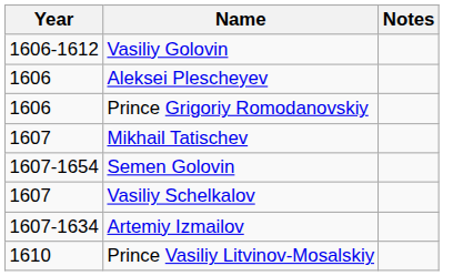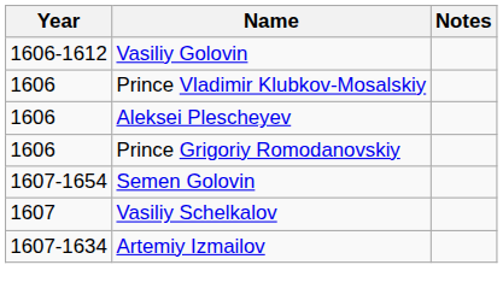+ row: 1606 | Prince Vladimir Klubkov-Mosalskiy
- row: 1607 | Mikhail Tatischev
- row: 1610 | Prince Vasiliy Litvinov-Mosalskiy
